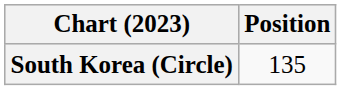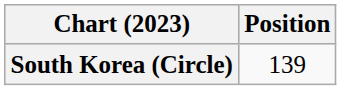South Korea (Circle) | Position: 135 -> 139
